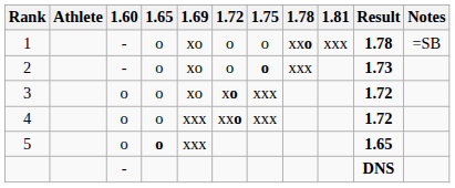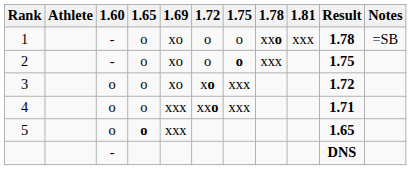2 | Result: 1.73 -> 1.75
4 | Result: 1.72 -> 1.71
